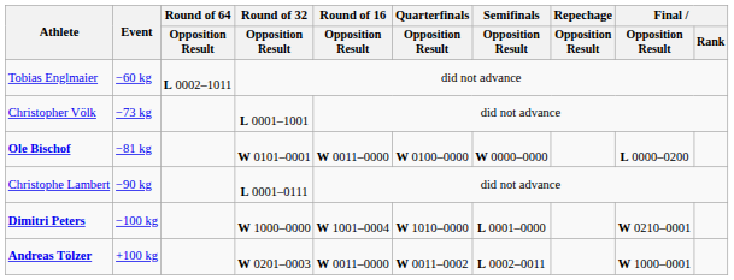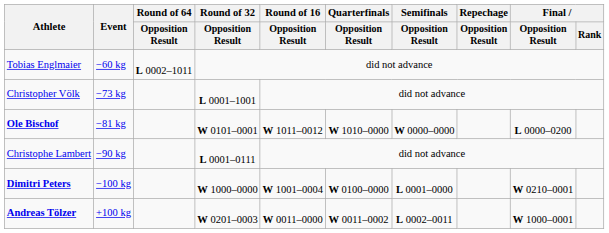Ole Bischof | Round of 16 / Opposition Result: W 0011–0000 -> W 1011–0012
Ole Bischof | Quarterfinals / Opposition Result: W 0100–0000 -> W 1010–0000
Dimitri Peters | Quarterfinals / Opposition Result: W 1010–0000 -> W 0100–0000
